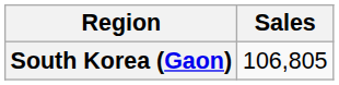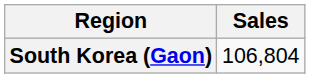South Korea (Gaon) | Sales: 106,805 -> 106,804
